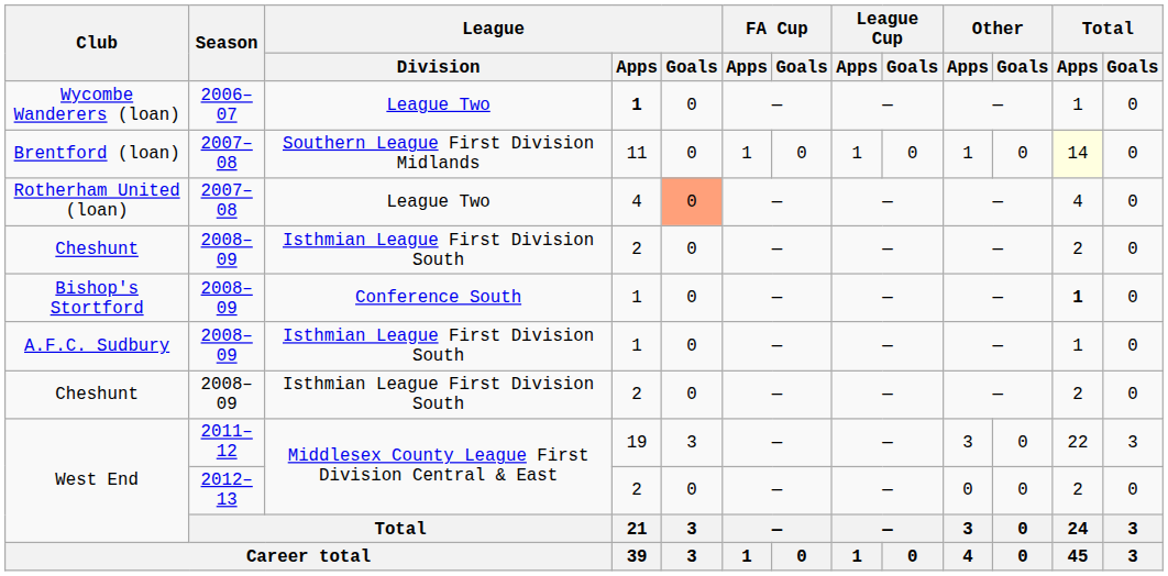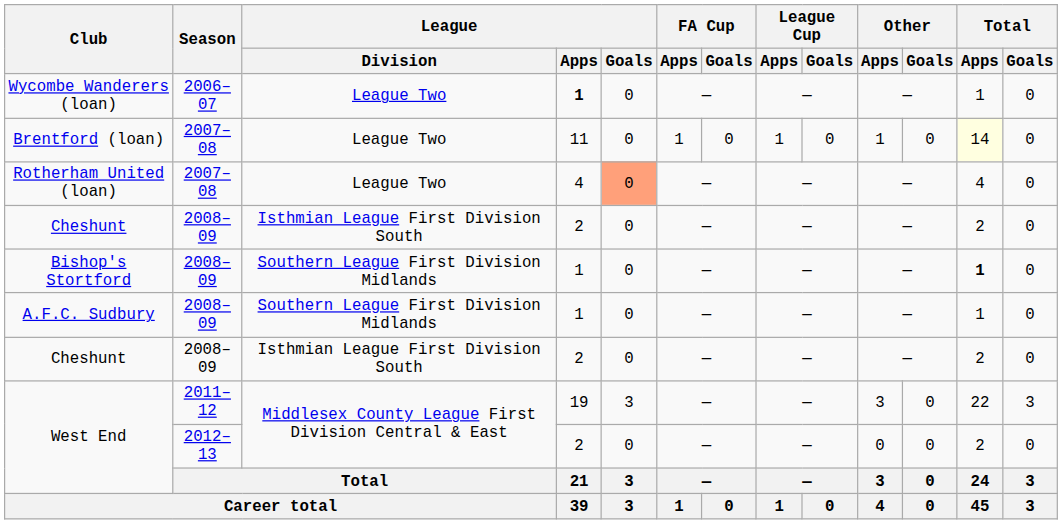Brentford (loan) | League / Division: Southern League First Division Midlands -> League Two
Bishop's Stortford | League / Division: Conference South -> Southern League First Division Midlands
A.F.C. Sudbury | League / Division: Isthmian League First Division South -> Southern League First Division Midlands
